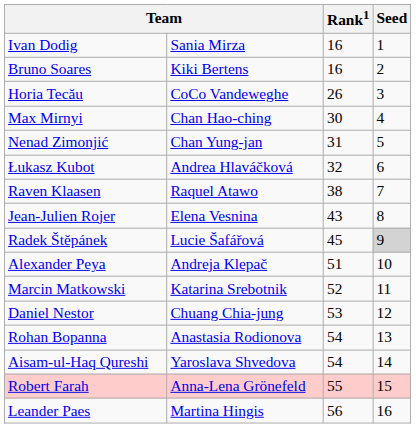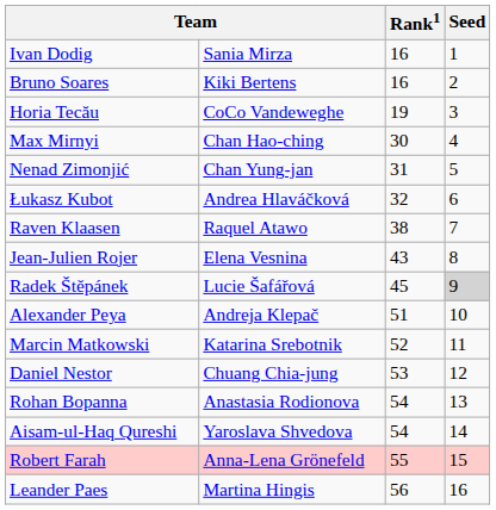Horia Tecău | Rank1: 26 -> 19
